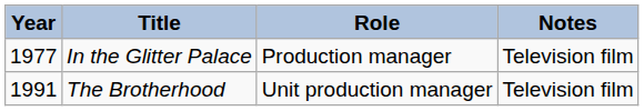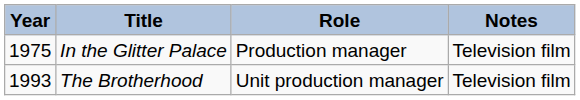In the Glitter Palace | Year: 1977 -> 1975
The Brotherhood | Year: 1991 -> 1993
